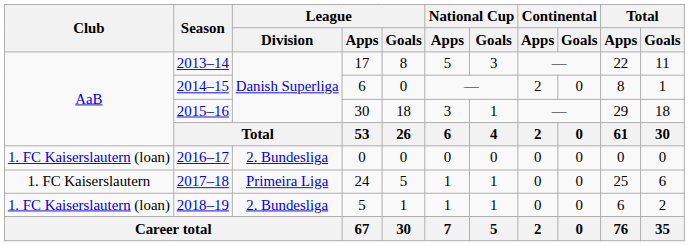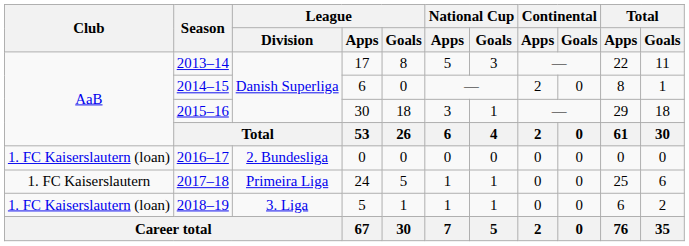2018–19 | League / Division: 2. Bundesliga -> 3. Liga
